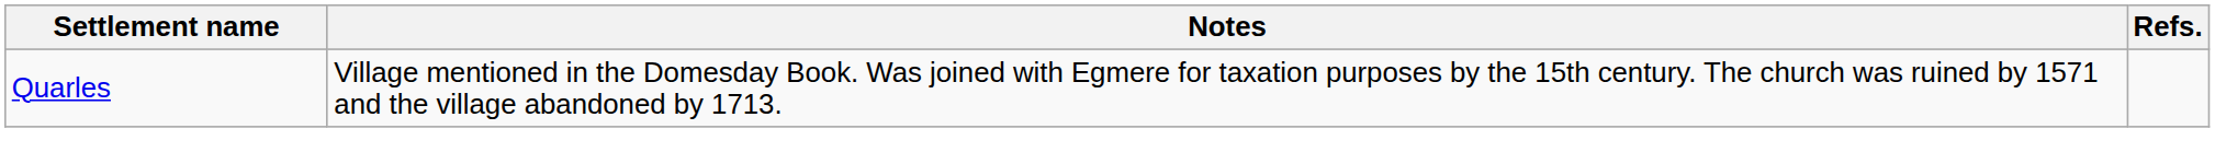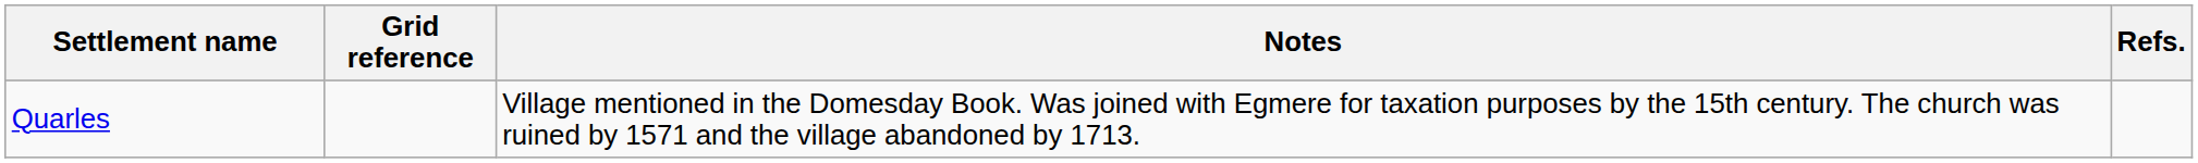+ column: Grid reference
